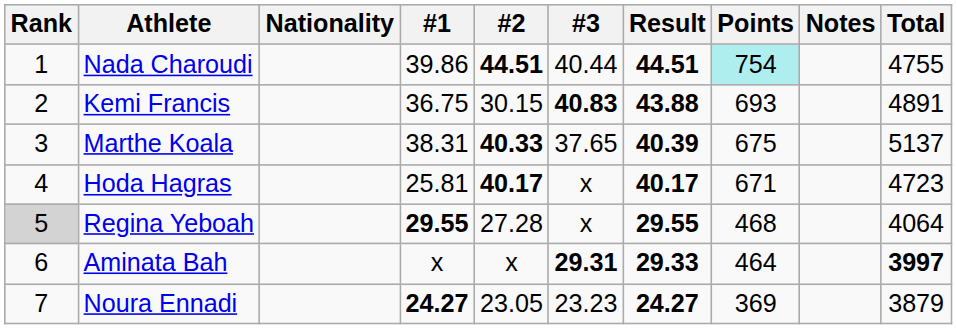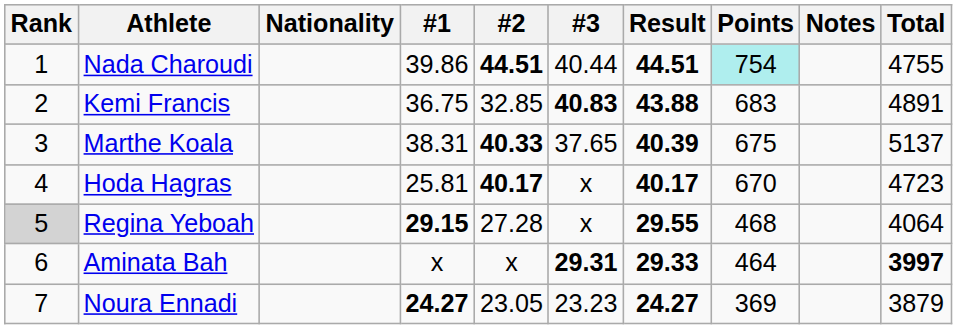Kemi Francis | #2: 30.15 -> 32.85
Kemi Francis | Points: 693 -> 683
Hoda Hagras | Points: 671 -> 670
Regina Yeboah | #1: 29.55 -> 29.15
